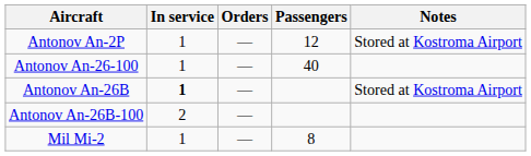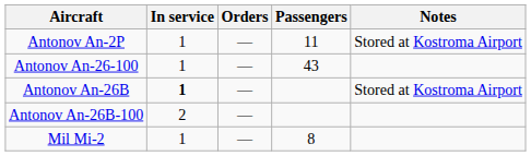Antonov An-2P | Passengers: 12 -> 11
Antonov An-26-100 | Passengers: 40 -> 43
